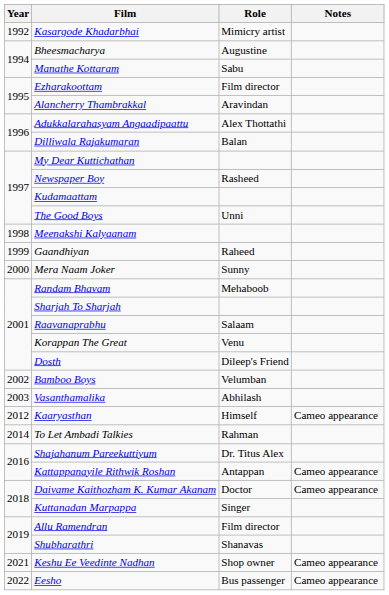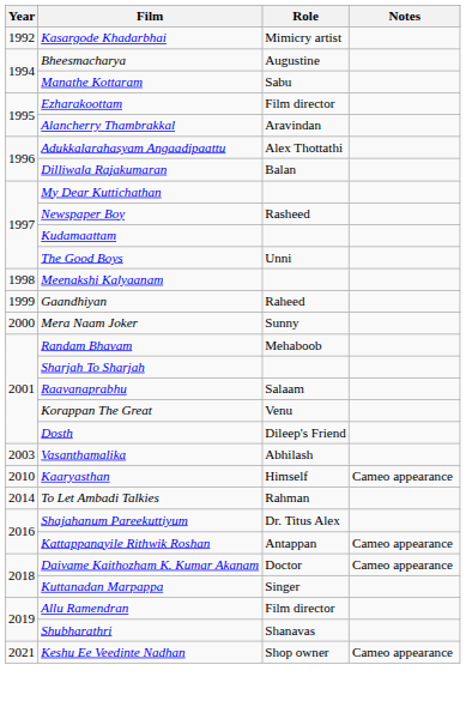- row: 2002 | Bamboo Boys | Velumban
Kaaryasthan | Year: 2012 -> 2010
- row: 2022 | Eesho | Bus passenger | Cameo appearance
